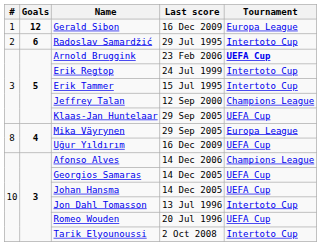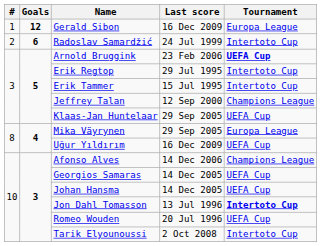Radoslav Samardžić | Last score: 29 Jul 1995 -> 24 Jul 1999
Erik Regtop | Last score: 24 Jul 1999 -> 29 Jul 1995
Jon Dahl Tomasson | Tournament: normal -> bold
